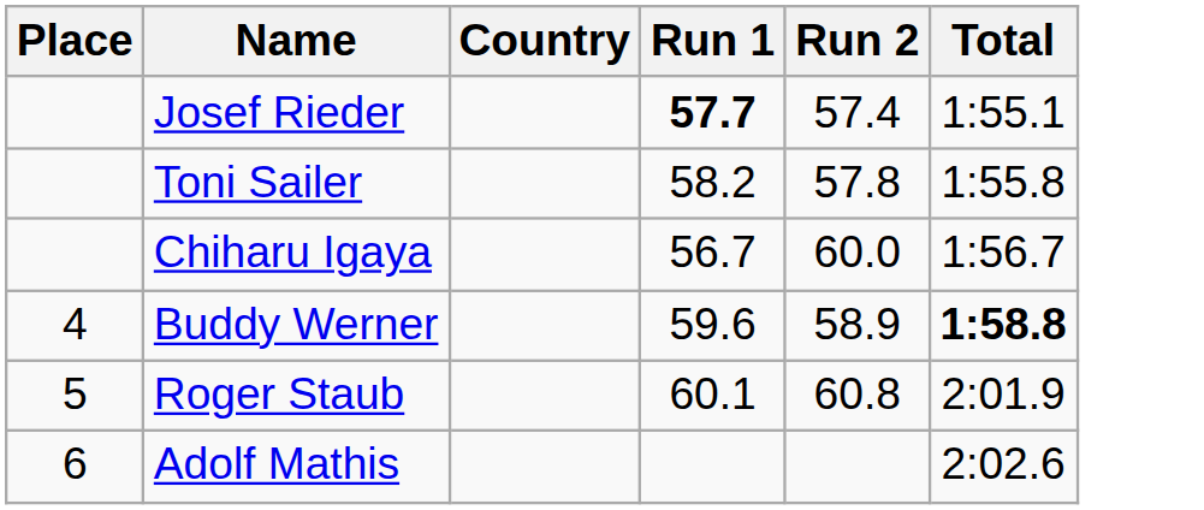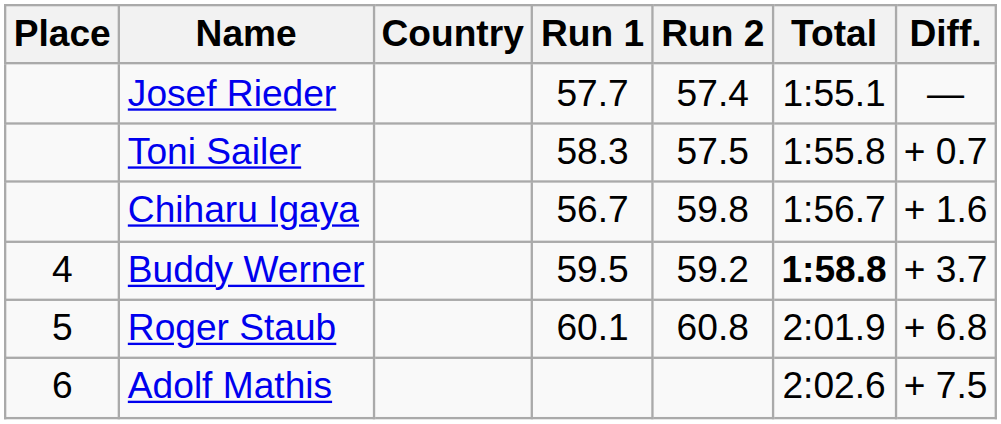+ column: Diff. | — | + 0.7 | + 1.6 | + 3.7 | + 6.8 | + 7.5
Josef Rieder | Run 1: bold -> normal
Toni Sailer | Run 1: 58.2 -> 58.3
Toni Sailer | Run 2: 57.8 -> 57.5
Chiharu Igaya | Run 2: 60.0 -> 59.8
Buddy Werner | Run 1: 59.6 -> 59.5
Buddy Werner | Run 2: 58.9 -> 59.2
